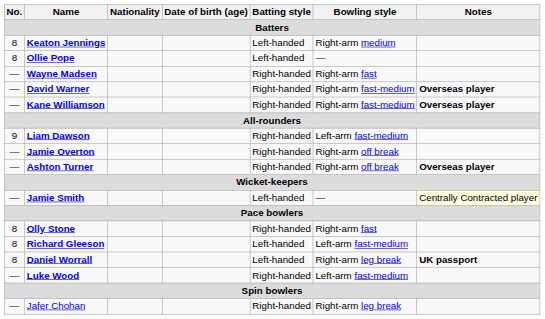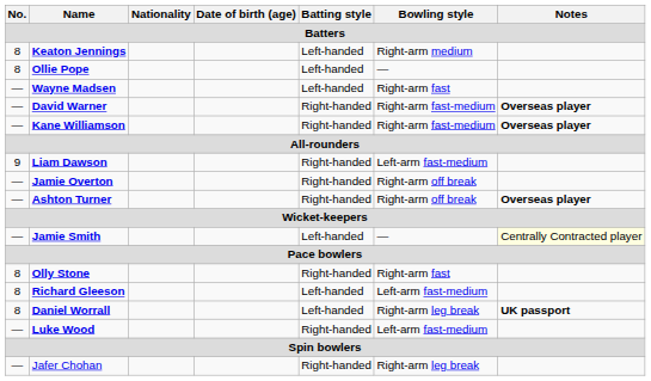Wayne Madsen | Batting style: Right-handed -> Left-handed
